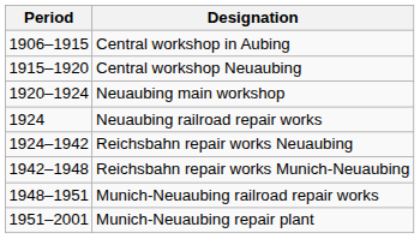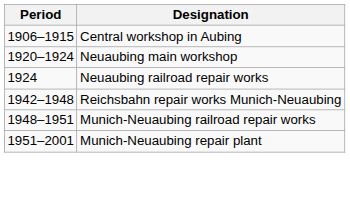- row: 1915–1920 | Central workshop Neuaubing
- row: 1924–1942 | Reichsbahn repair works Neuaubing
